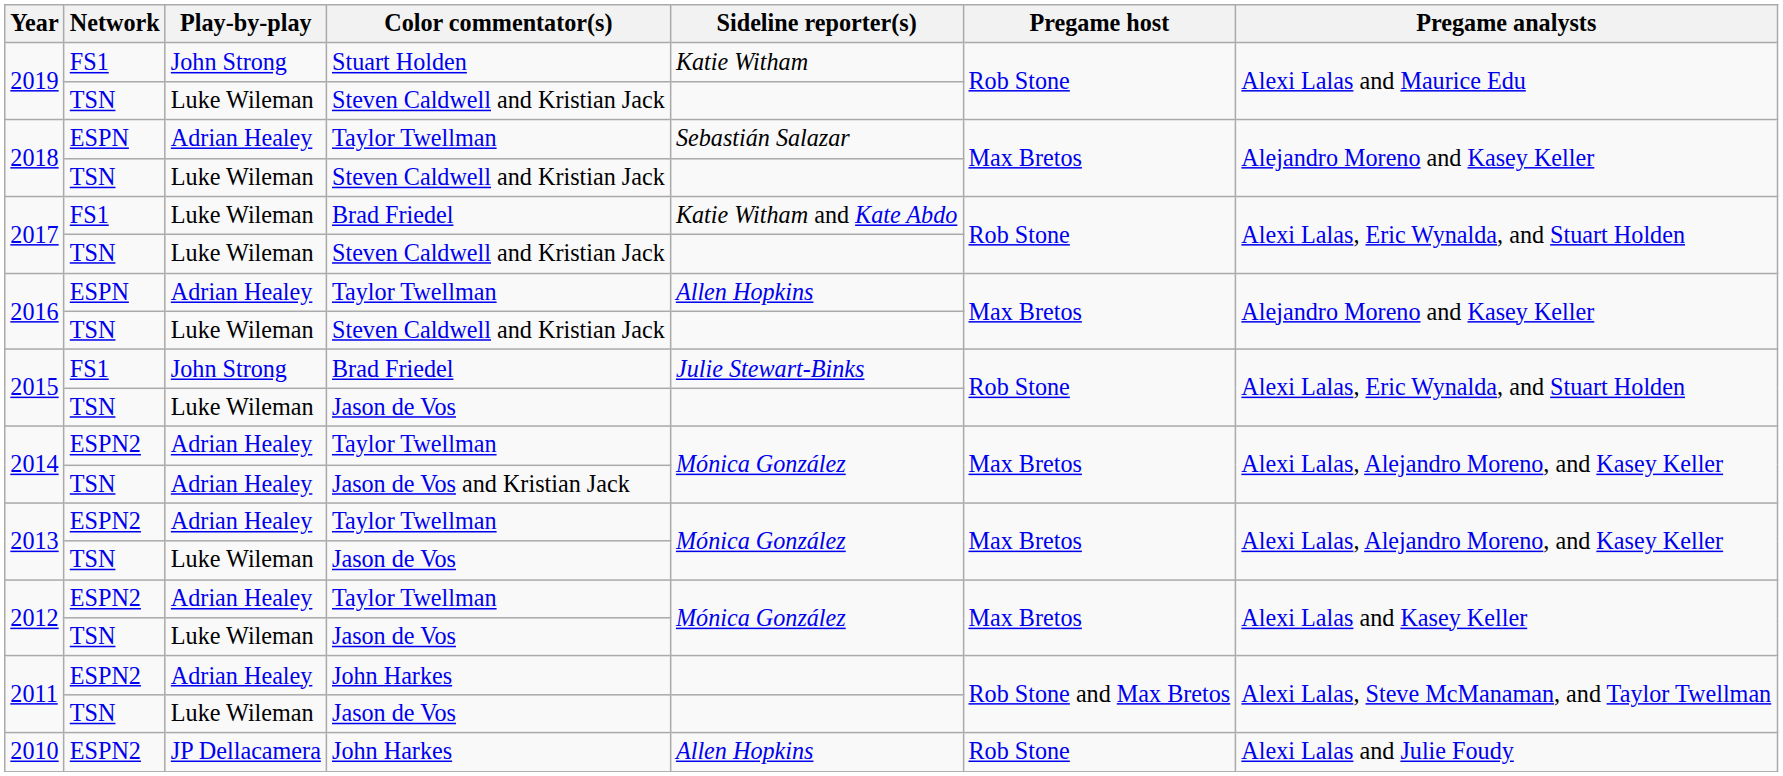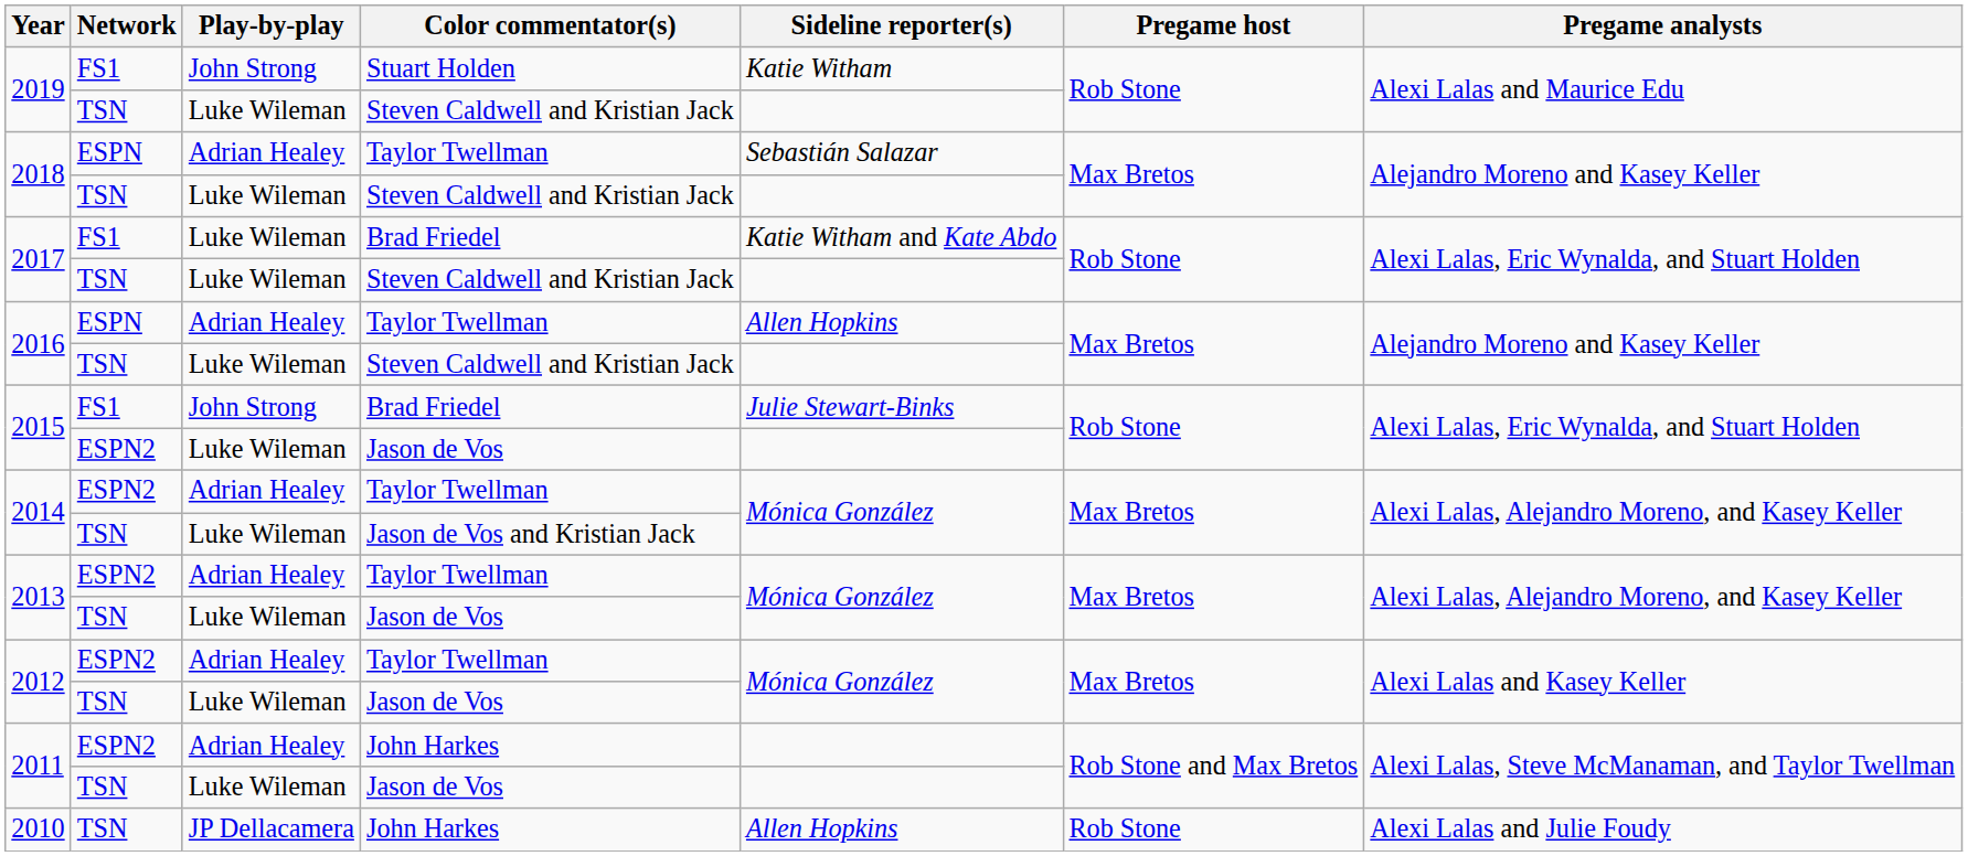2015 / Jason de Vos | Network: TSN -> ESPN2
2014 / Jason de Vos and Kristian Jack | Play-by-play: Adrian Healey -> Luke Wileman
2010 | Network: ESPN2 -> TSN
